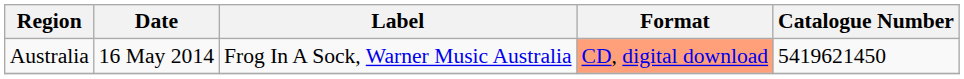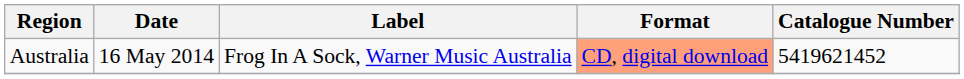Australia | Catalogue Number: 5419621450 -> 5419621452
